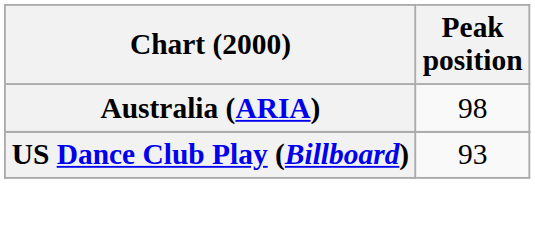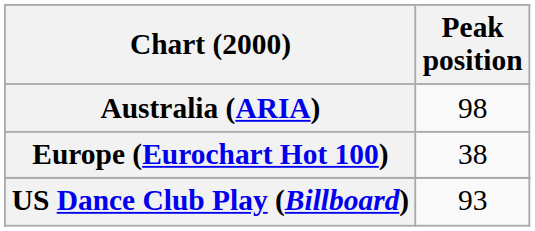+ row: Europe (Eurochart Hot 100) | 38
